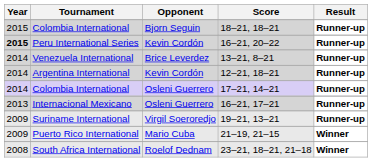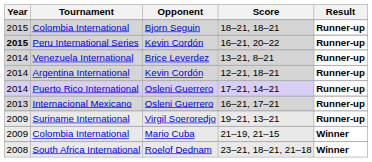17–21, 14–21 | Tournament: Colombia International -> Puerto Rico International
21–19, 21–15 | Tournament: Puerto Rico International -> Colombia International
